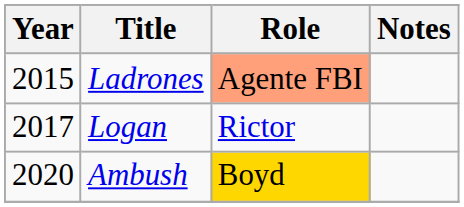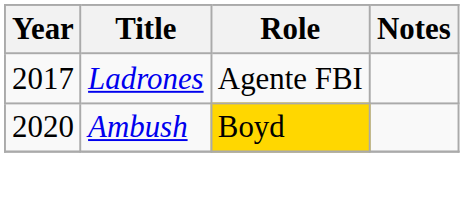Ladrones | Year: 2015 -> 2017
Ladrones | Role: lightsalmon background -> no background
- row: 2017 | Logan | Rictor
